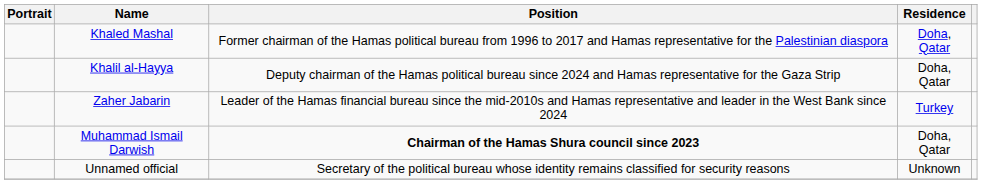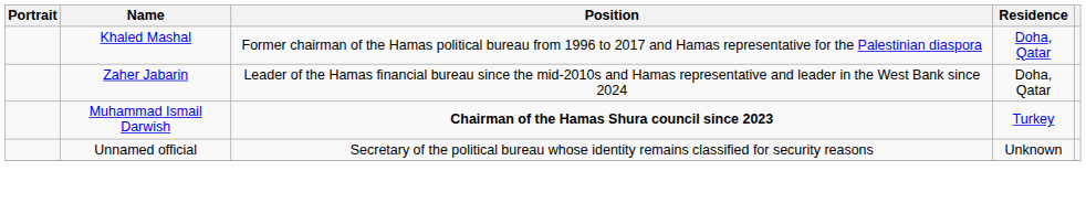- row: Khalil al-Hayya | Deputy chairman of the Hamas political bureau since 2024 and Hamas representative for the Gaza Strip | Doha, Qatar
Zaher Jabarin | Residence: Turkey -> Doha, Qatar
Muhammad Ismail Darwish | Residence: Doha, Qatar -> Turkey
